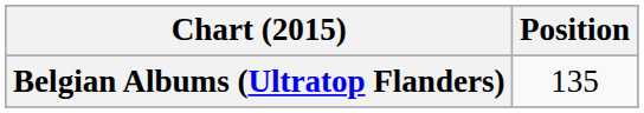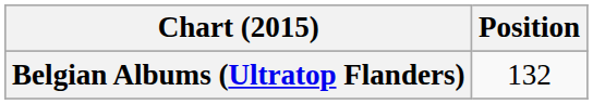Belgian Albums (Ultratop Flanders) | Position: 135 -> 132
